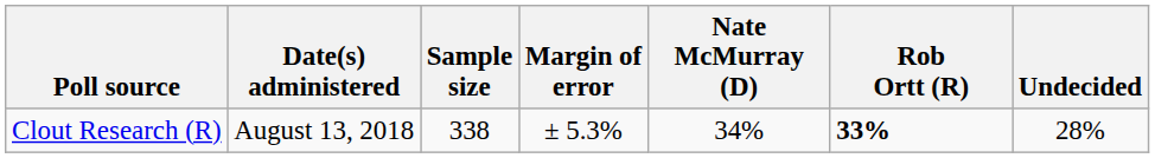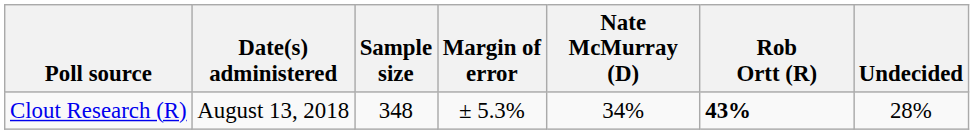Clout Research (R) | Sample size: 338 -> 348
Clout Research (R) | Rob Ortt (R): 33% -> 43%
